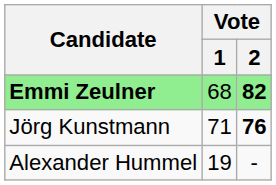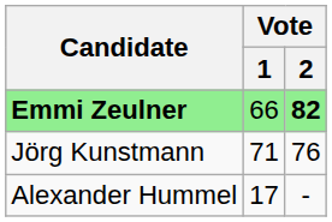Emmi Zeulner | Vote / 1: 68 -> 66
Jörg Kunstmann | Vote / 2: bold -> normal
Alexander Hummel | Vote / 1: 19 -> 17
